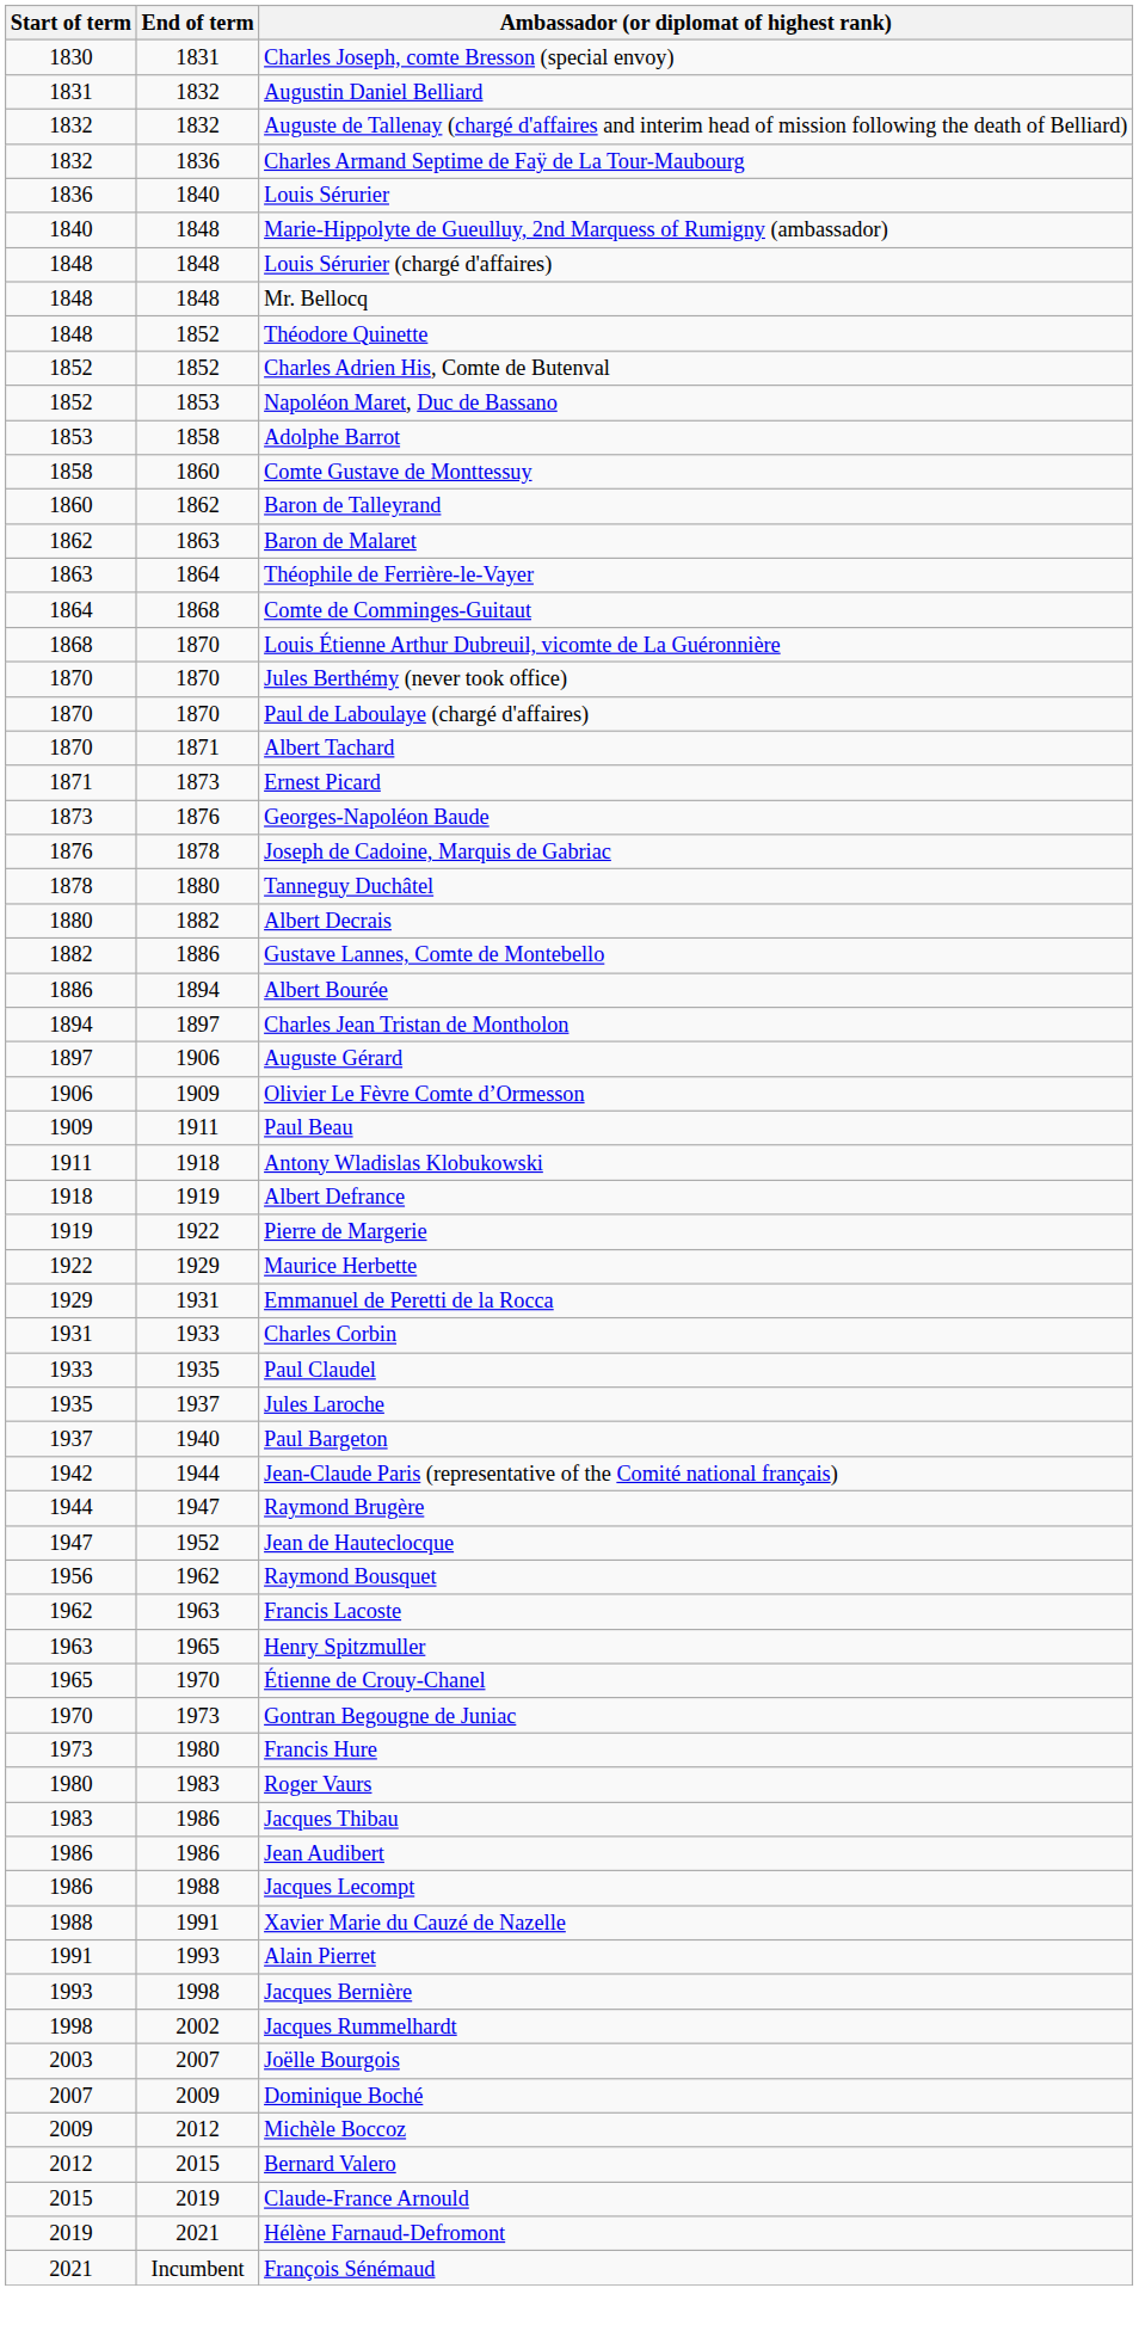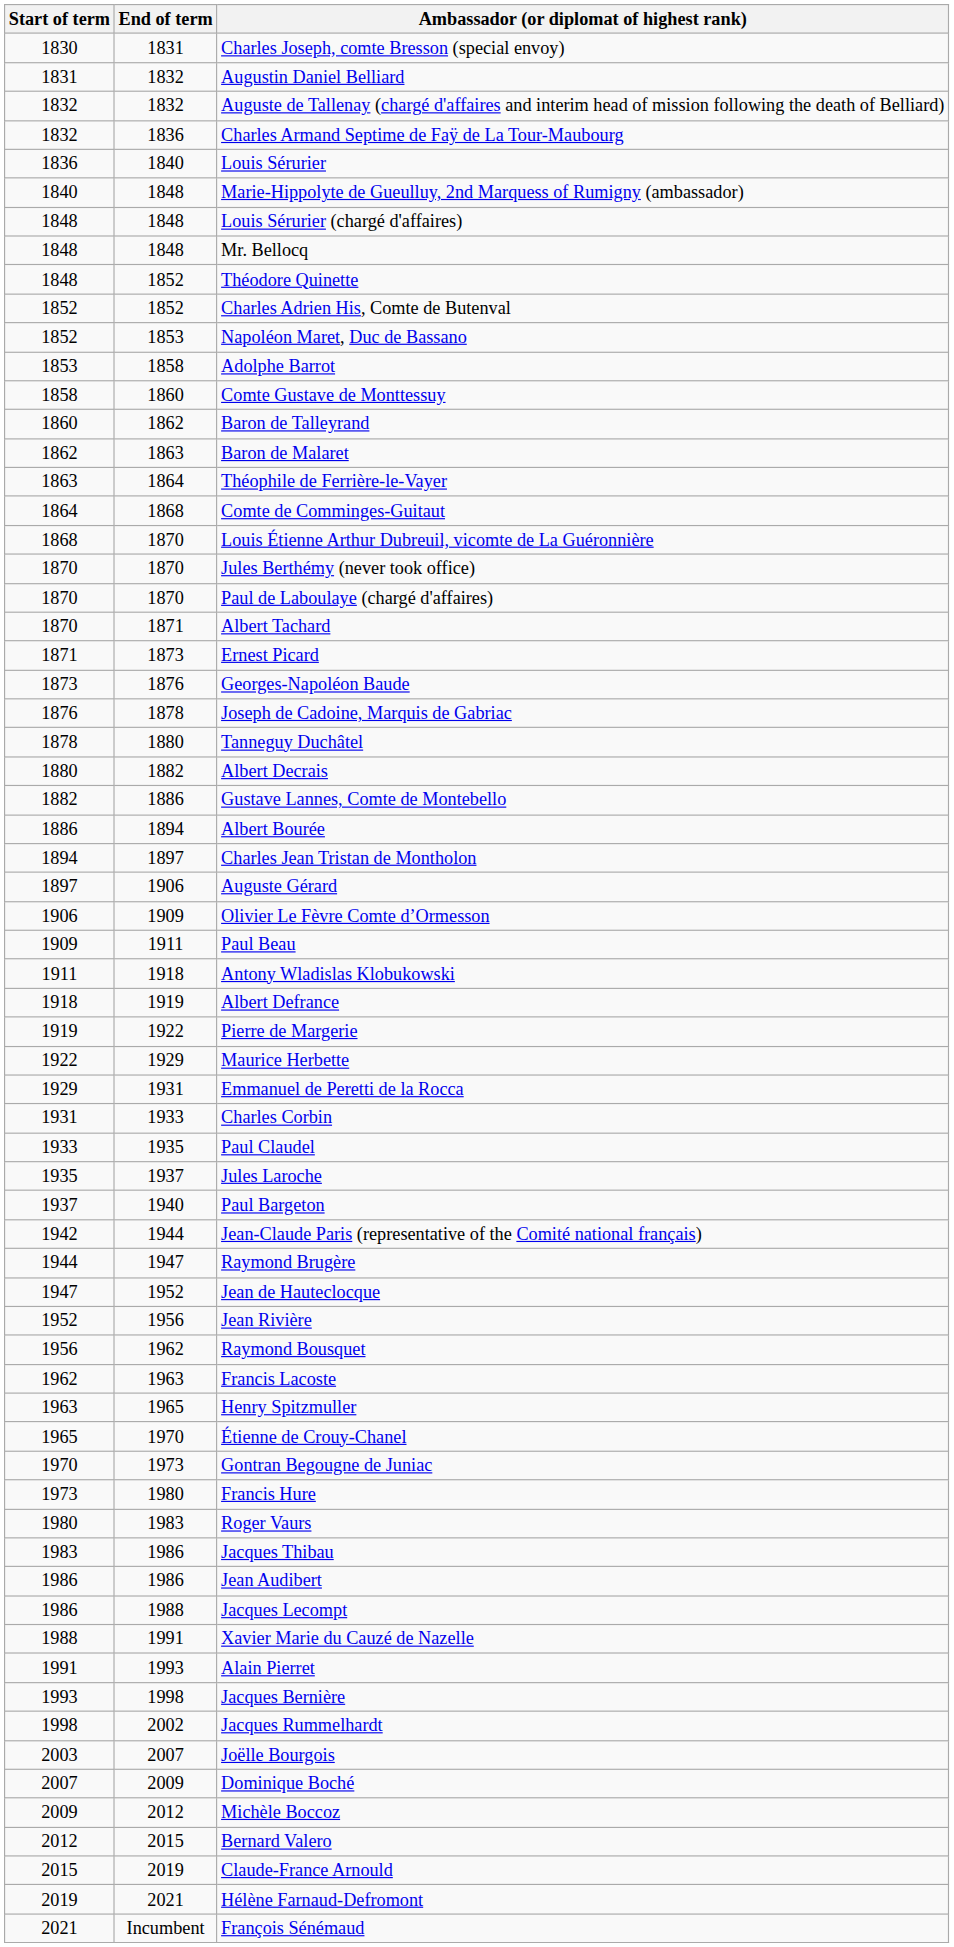+ row: 1952 | 1956 | Jean Rivière
